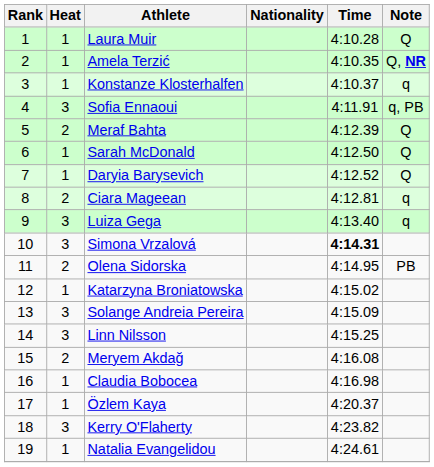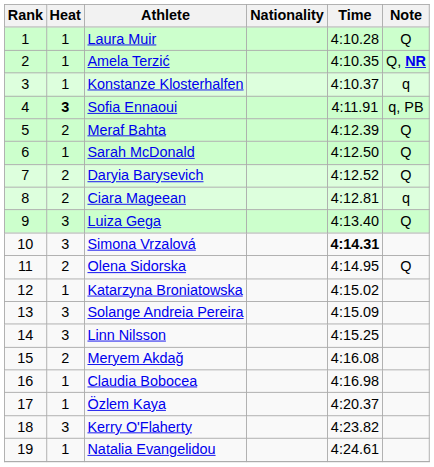Sofia Ennaoui | Heat: normal -> bold
Daryia Barysevich | Heat: 1 -> 2
Luiza Gega | Note: q -> Q
Olena Sidorska | Note: PB -> Q
